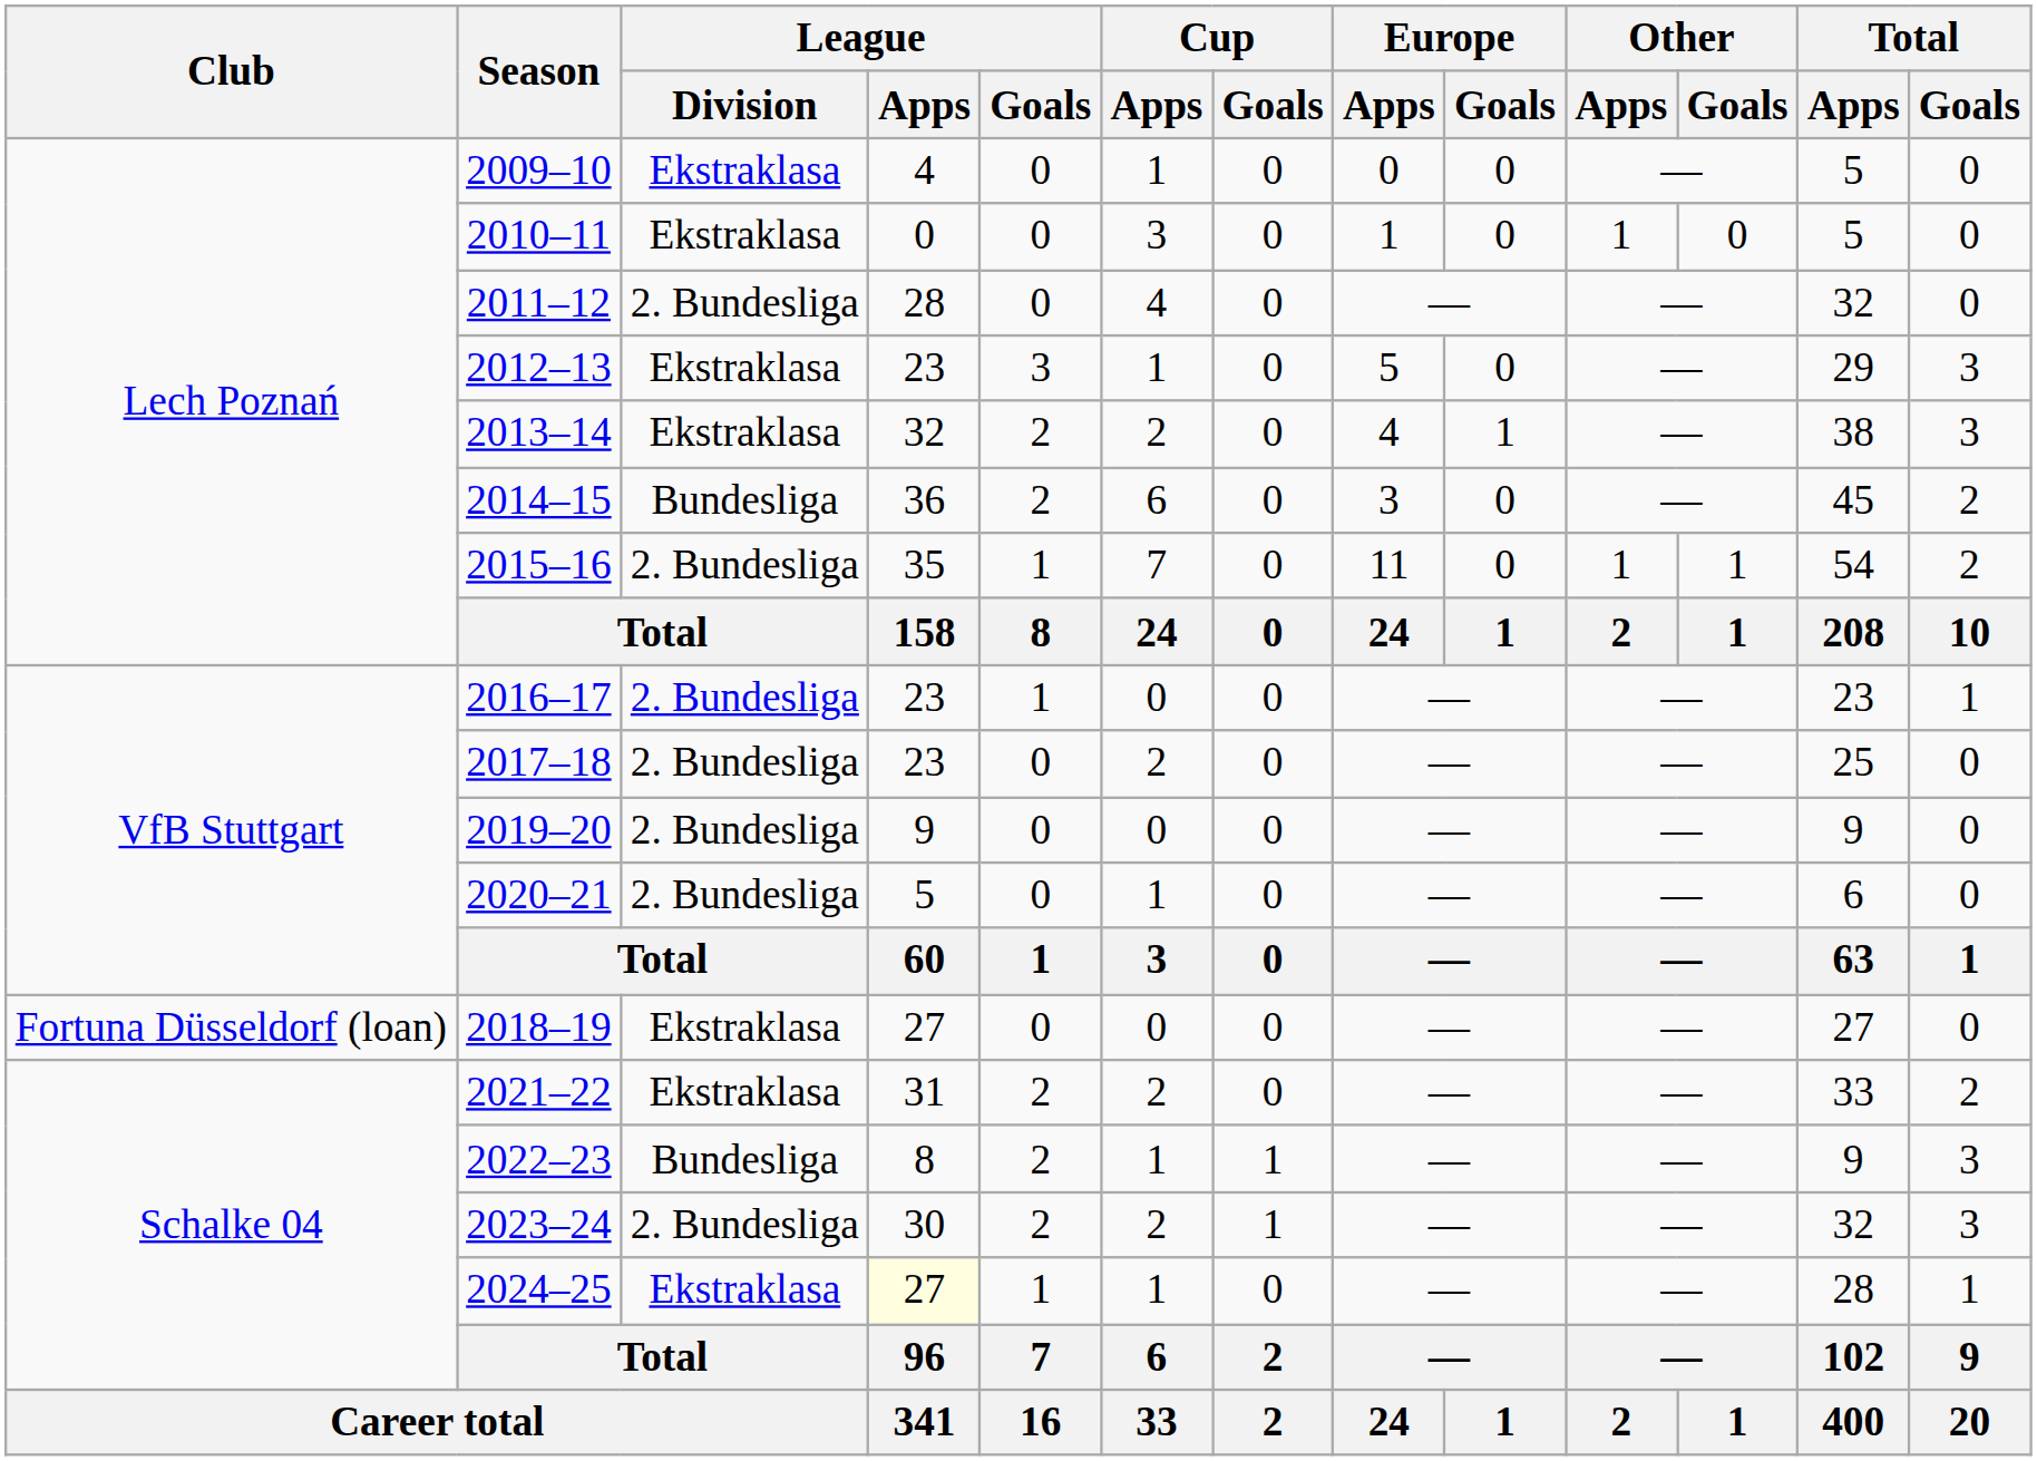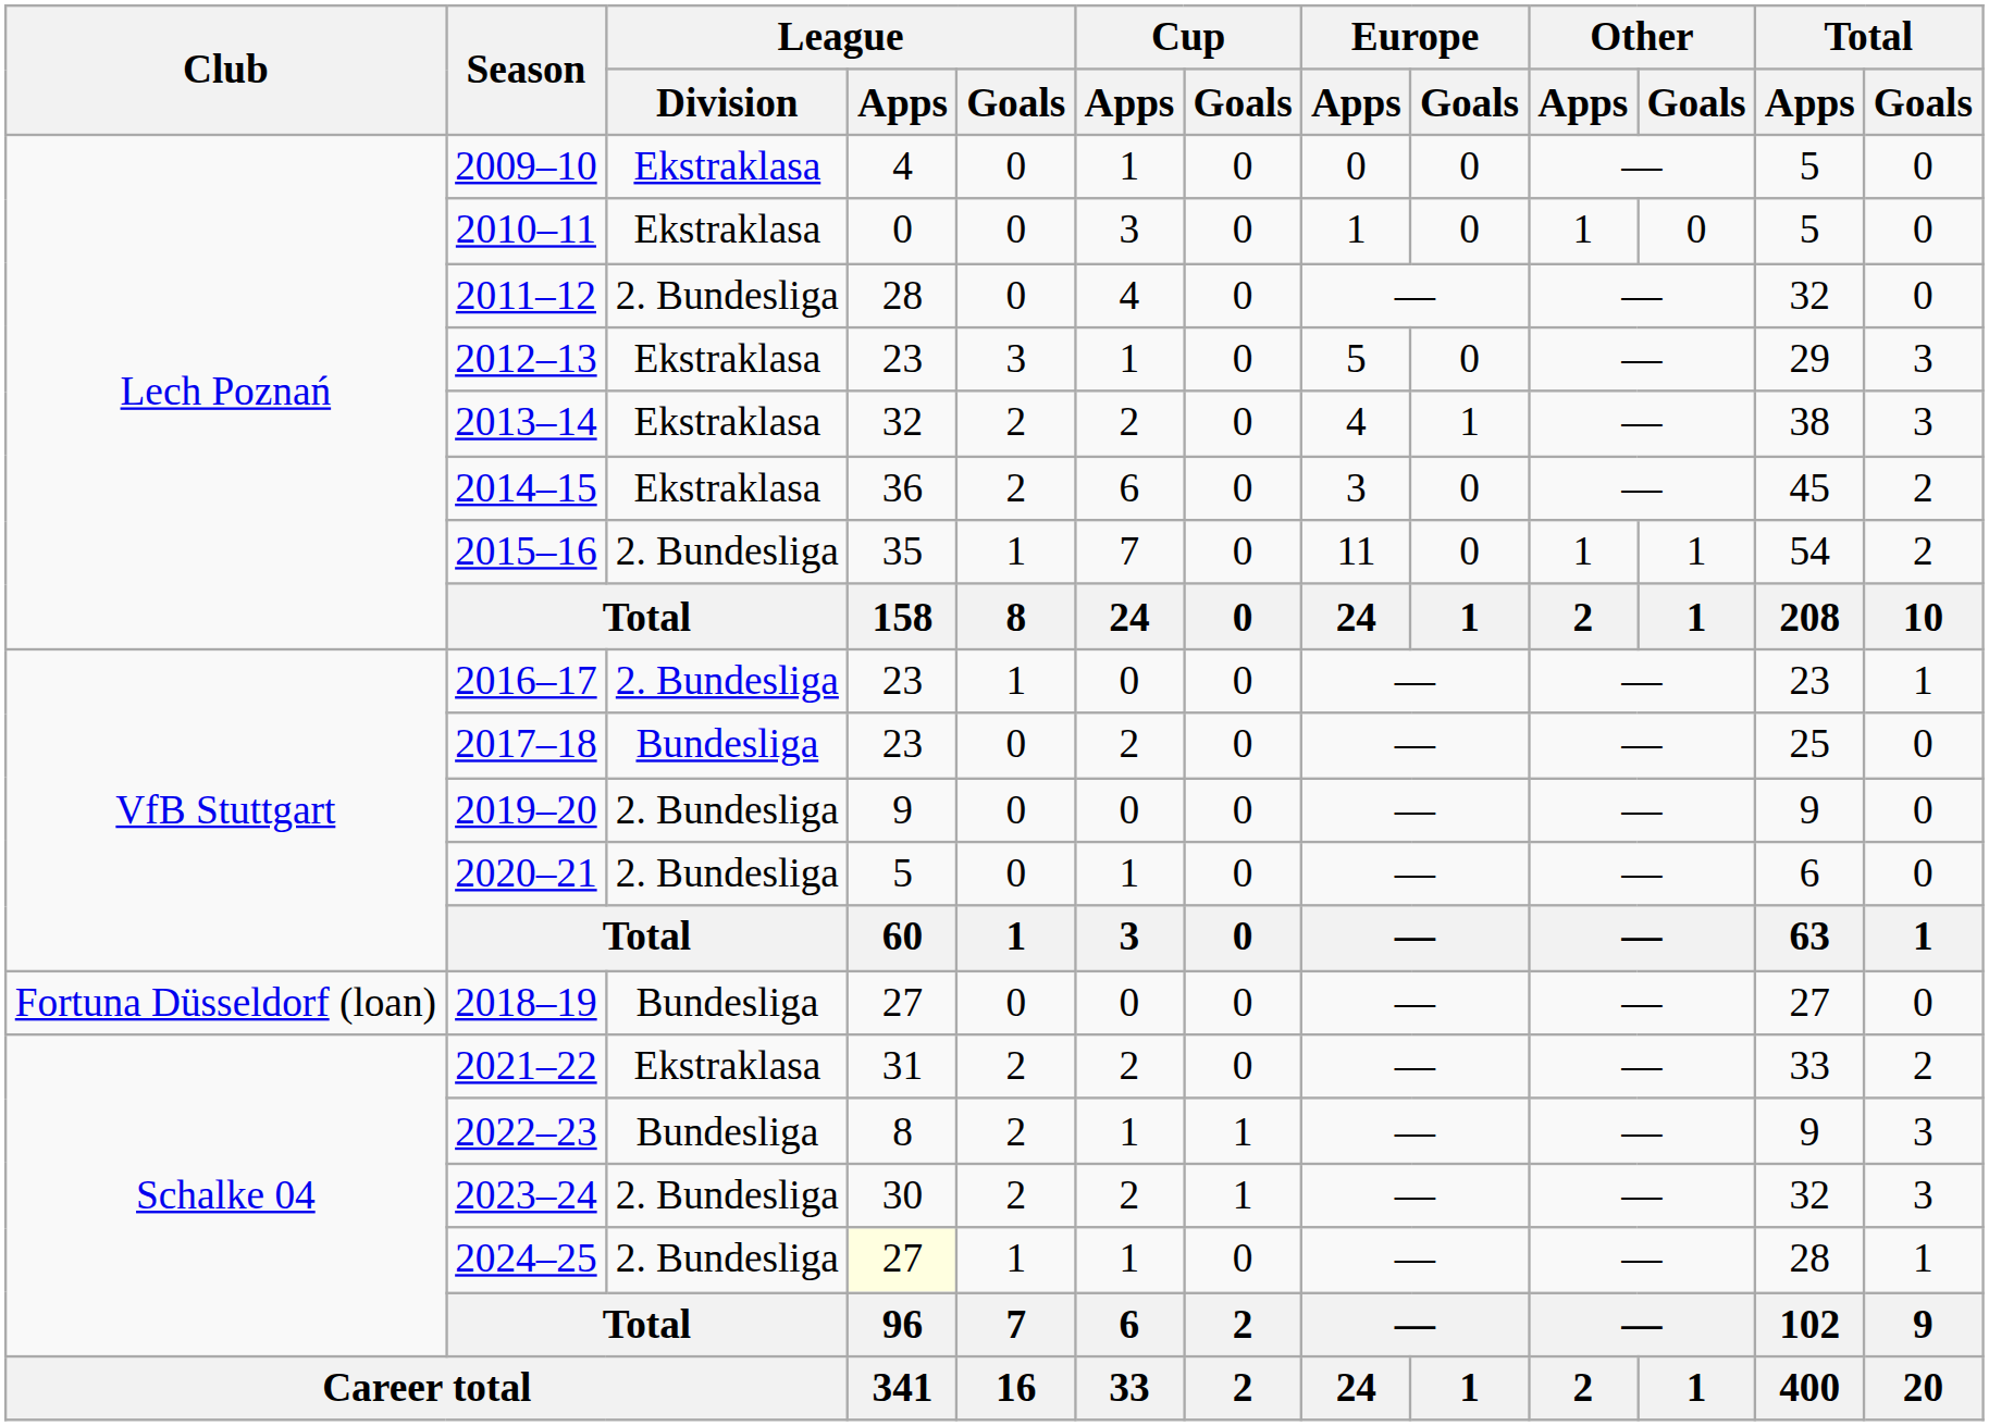2014–15 | League / Division: Bundesliga -> Ekstraklasa
2017–18 | League / Division: 2. Bundesliga -> Bundesliga
2018–19 | League / Division: Ekstraklasa -> Bundesliga
2024–25 | League / Division: Ekstraklasa -> 2. Bundesliga
